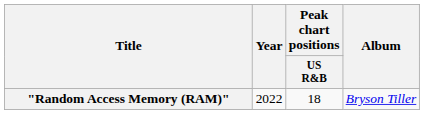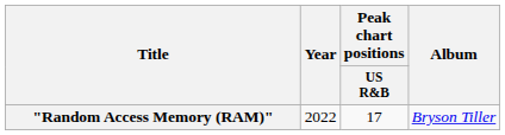"Random Access Memory (RAM)" | Peak chart positions / US R&B: 18 -> 17
